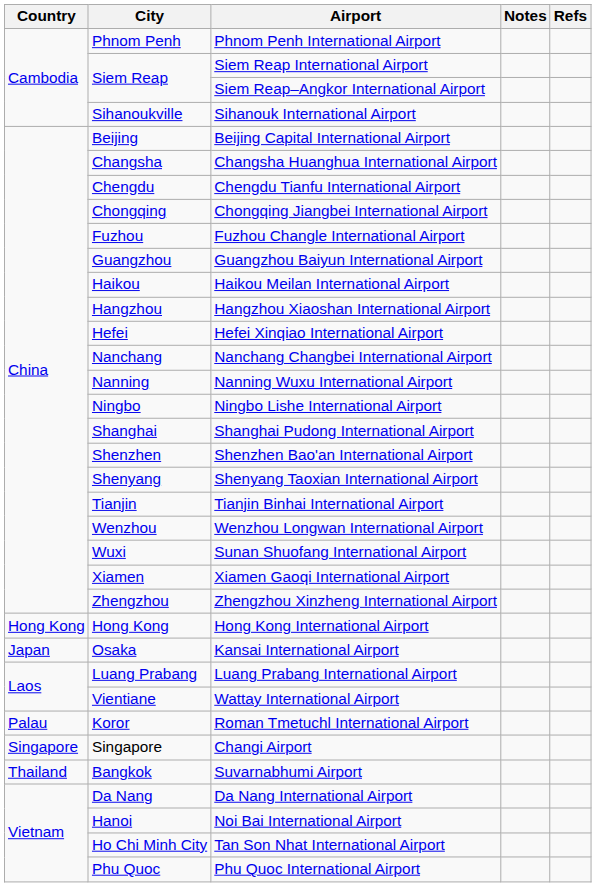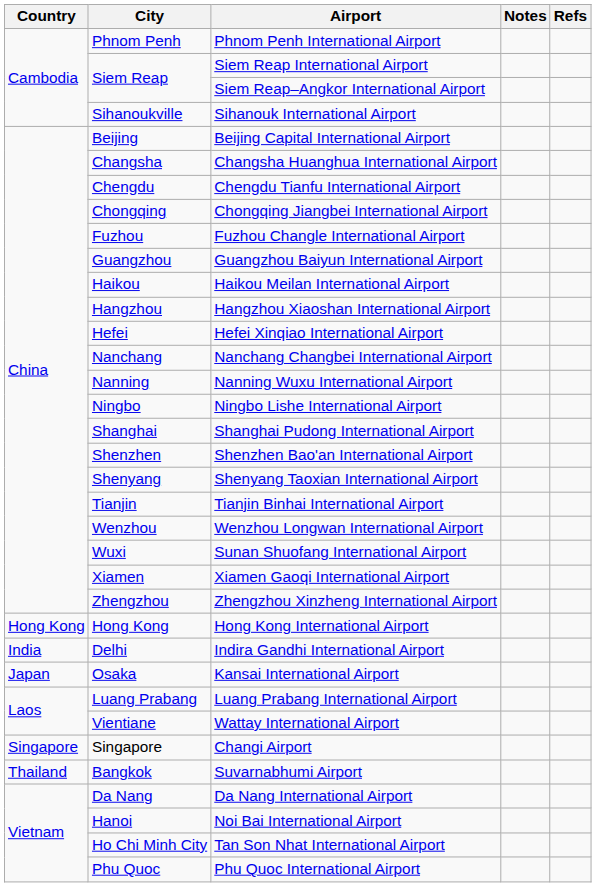+ row: India | Delhi | Indira Gandhi International Airport
- row: Palau | Koror | Roman Tmetuchl International Airport
